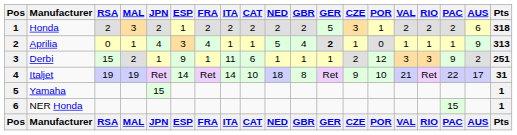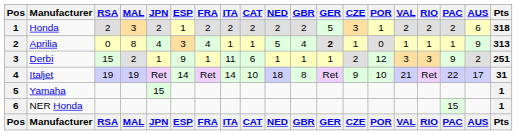Aprilia | MAL: 1 -> 8
